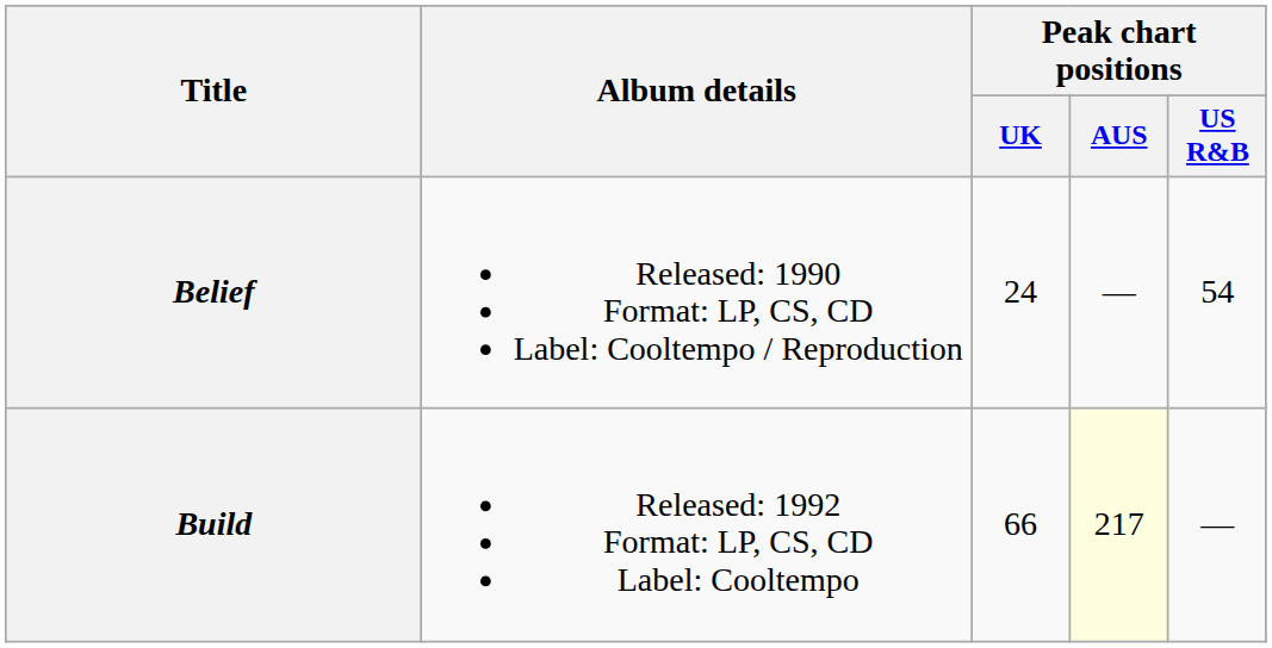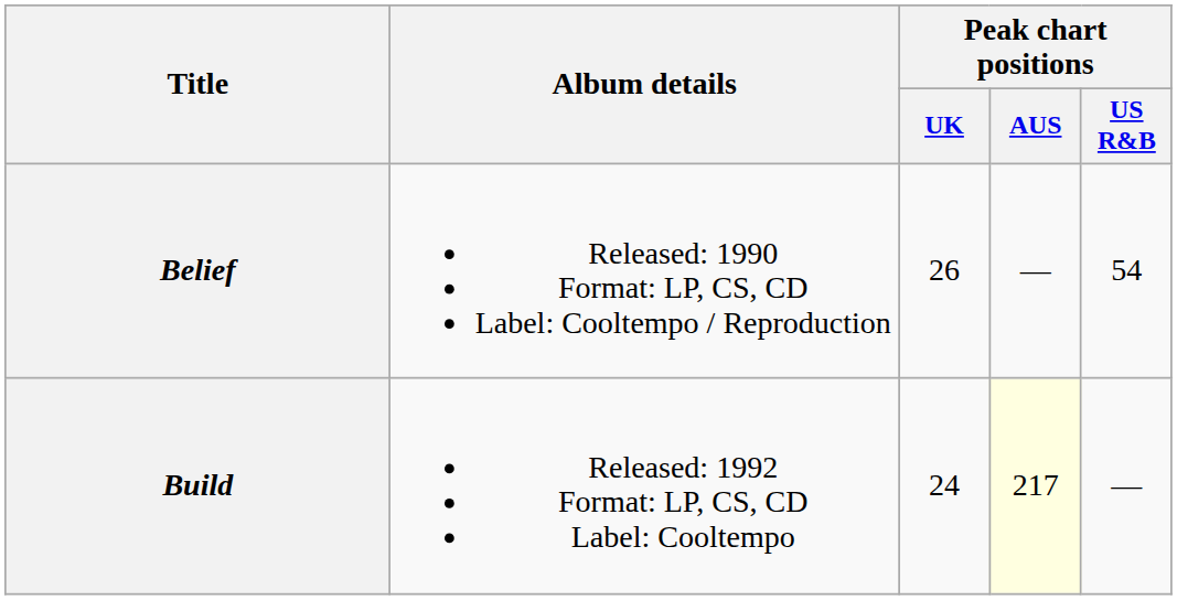Belief | Peak chart positions / UK: 24 -> 26
Build | Peak chart positions / UK: 66 -> 24
